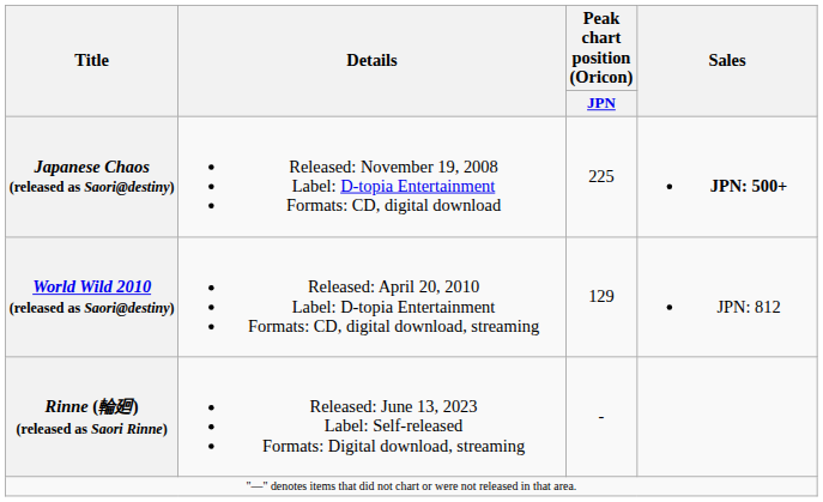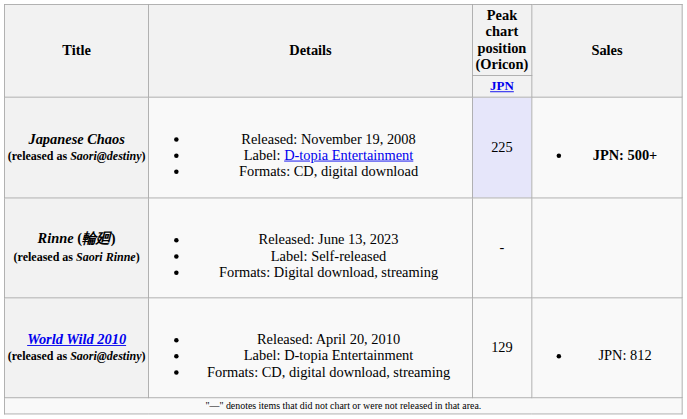Japanese Chaos (released as Saori@destiny) | Peak chart position (Oricon) / JPN: no background -> lavender background
rows swapped: World Wild 2010 (released as Saori@destiny) <-> Rinne (輪廻) (released as Saori Rinne)
